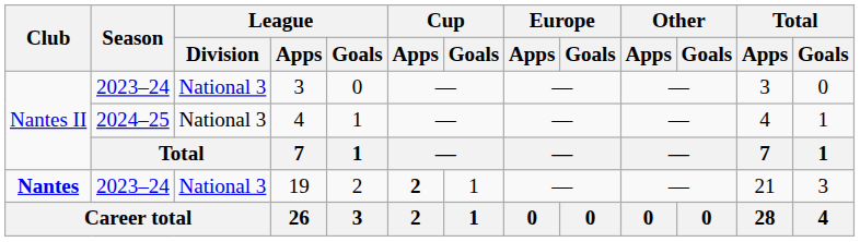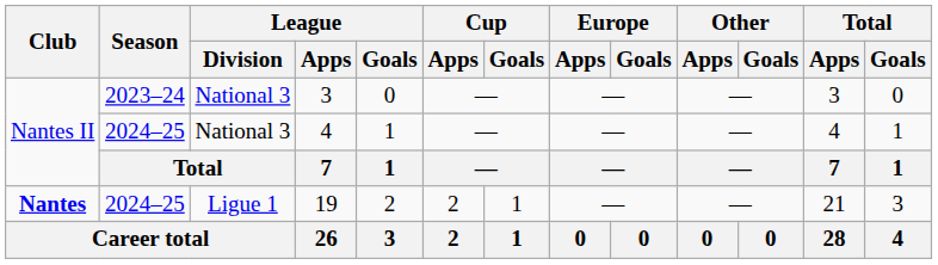19 | Season: 2023–24 -> 2024–25
19 | League / Division: National 3 -> Ligue 1
19 | Cup / Apps: bold -> normal
